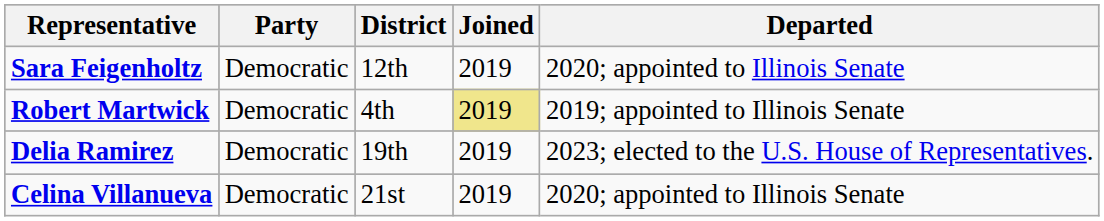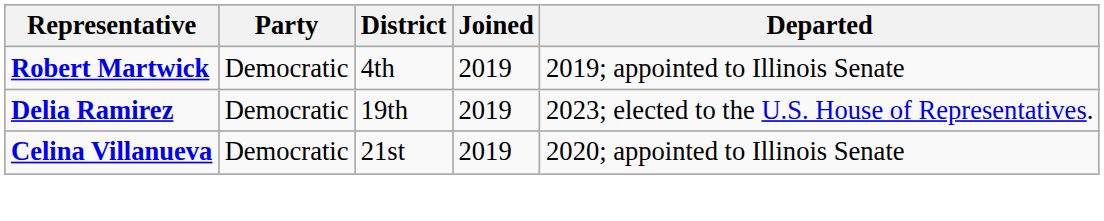- row: Sara Feigenholtz | Democratic | 12th | 2019 | 2020; appointed to Illinois Senate
Robert Martwick | Joined: khaki background -> no background
